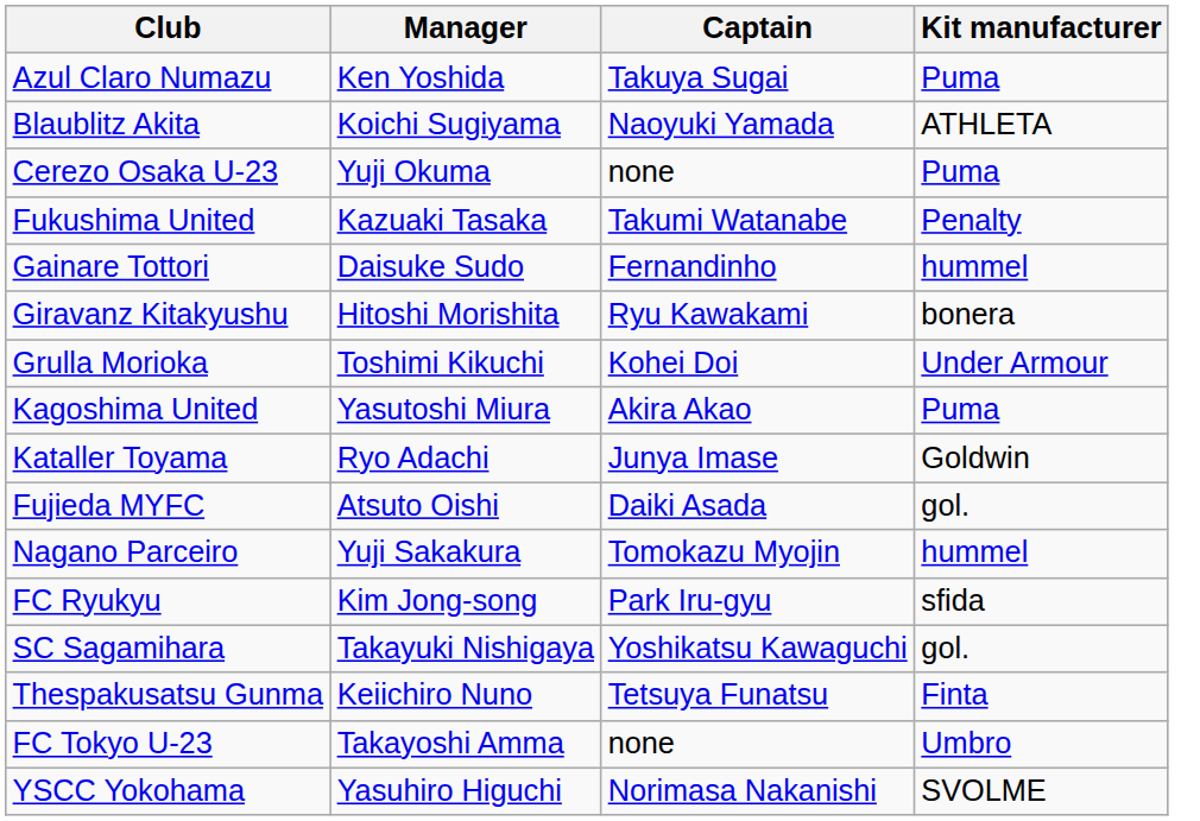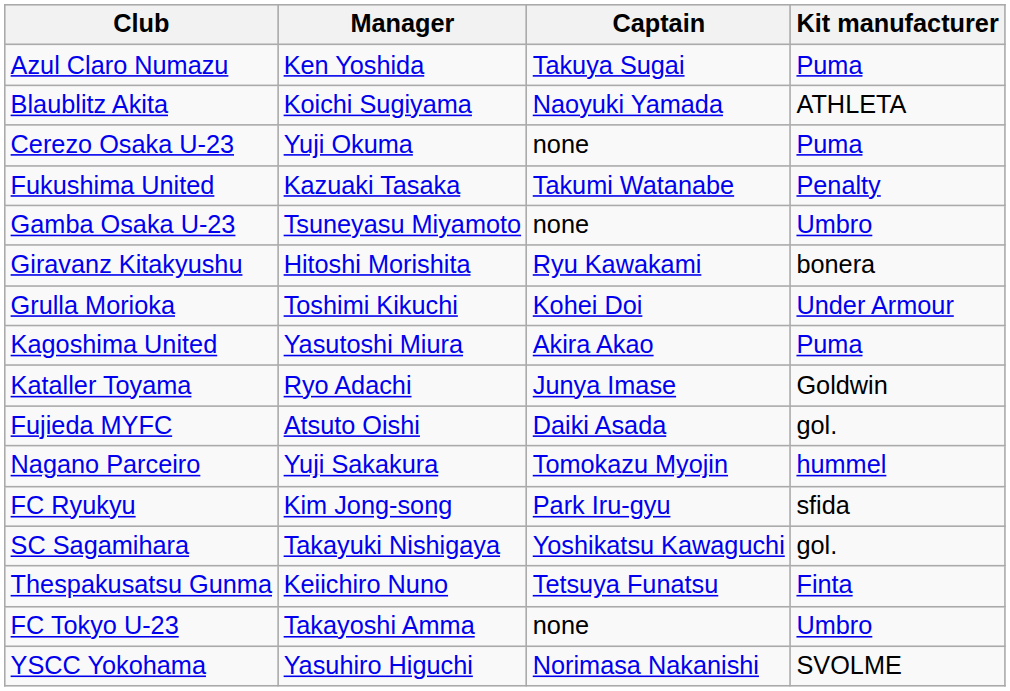- row: Gainare Tottori | Daisuke Sudo | Fernandinho | hummel
+ row: Gamba Osaka U-23 | Tsuneyasu Miyamoto | none | Umbro
